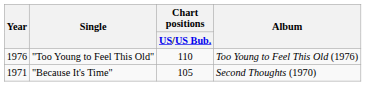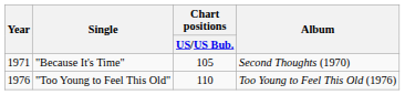rows swapped: "Because It's Time" <-> "Too Young to Feel This Old"
